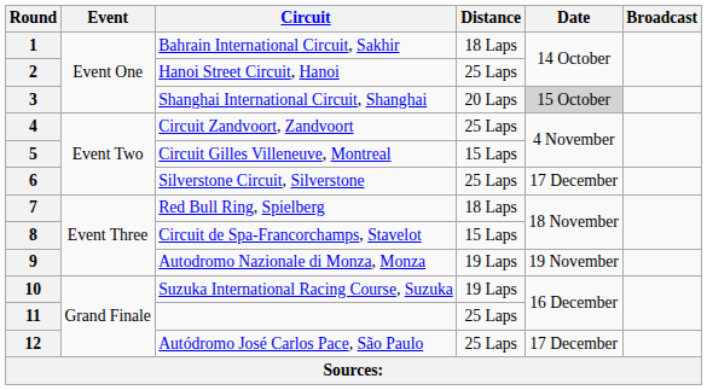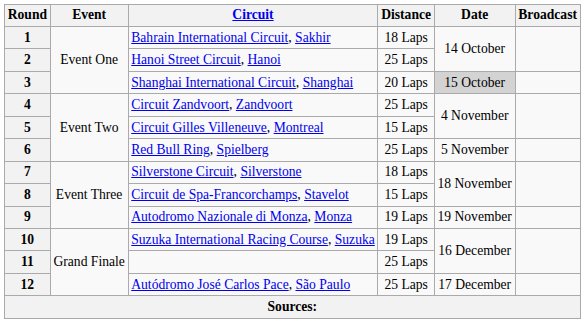6 | Circuit: Silverstone Circuit, Silverstone -> Red Bull Ring, Spielberg
6 | Date: 17 December -> 5 November
7 | Circuit: Red Bull Ring, Spielberg -> Silverstone Circuit, Silverstone
